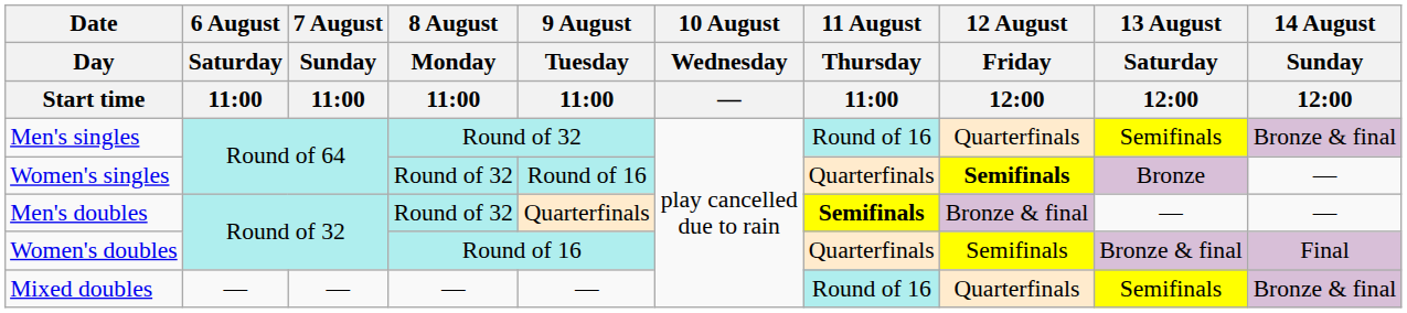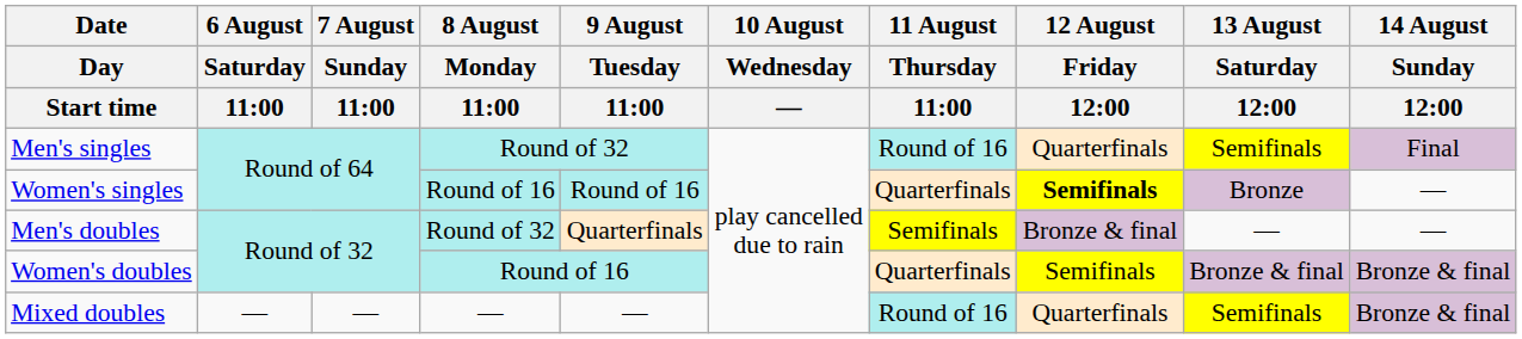Men's singles | 14 August / Sunday / 12:00: Bronze & final -> Final
Women's singles | 8 August / Monday / 11:00: Round of 32 -> Round of 16
Men's doubles | 11 August / Thursday / 11:00: bold -> normal
Women's doubles | 14 August / Sunday / 12:00: Final -> Bronze & final
